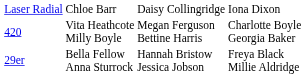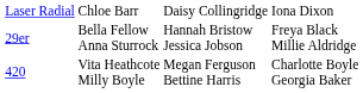rows swapped: 420 <-> 29er
